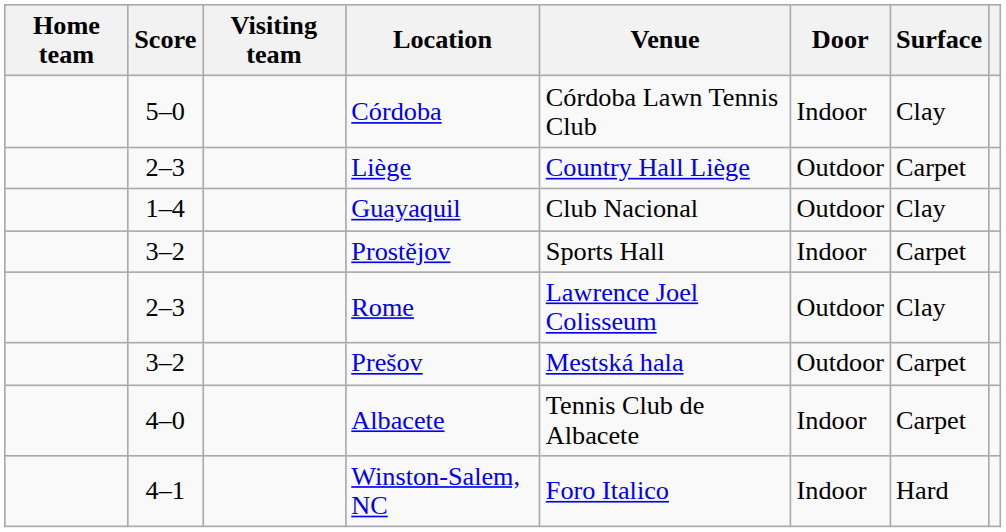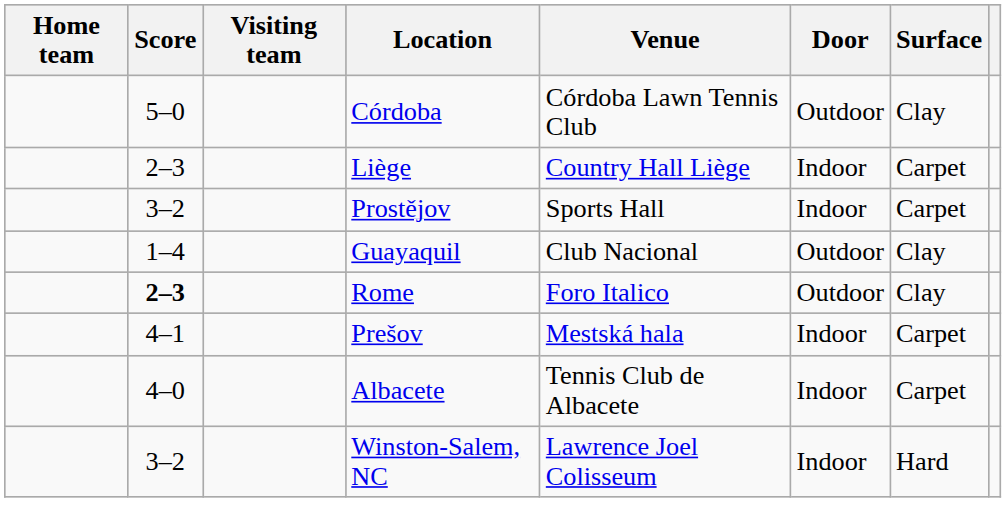Córdoba | Door: Indoor -> Outdoor
Liège | Door: Outdoor -> Indoor
rows swapped: Prostějov <-> Guayaquil
Rome | Score: normal -> bold
Rome | Venue: Lawrence Joel Colisseum -> Foro Italico
Prešov | Score: 3–2 -> 4–1
Prešov | Door: Outdoor -> Indoor
Winston-Salem, NC | Score: 4–1 -> 3–2
Winston-Salem, NC | Venue: Foro Italico -> Lawrence Joel Colisseum
